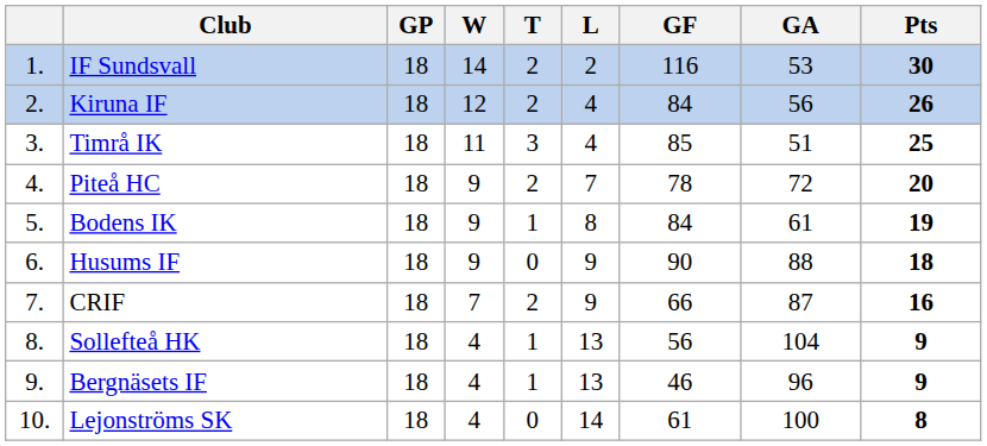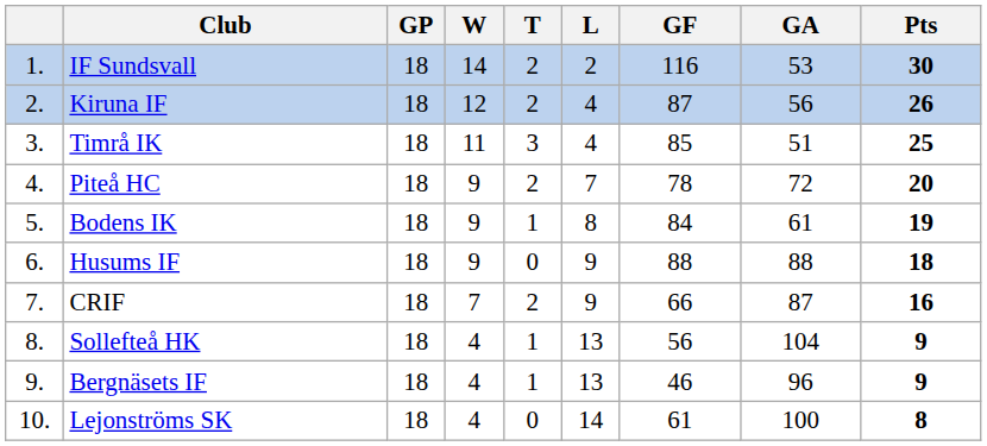Kiruna IF | GF: 84 -> 87
Husums IF | GF: 90 -> 88
